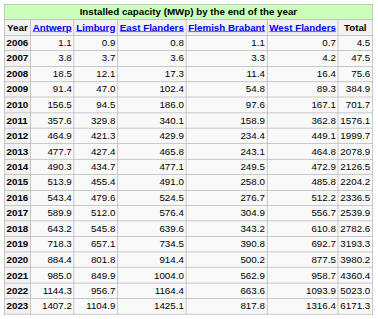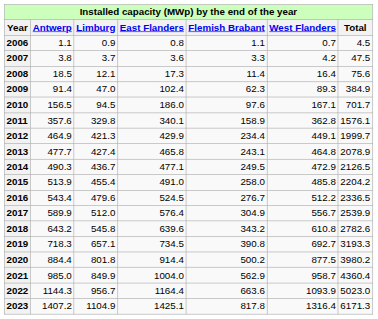2009 | Flemish Brabant: 54.8 -> 62.3
2014 | Limburg: 434.7 -> 436.7
